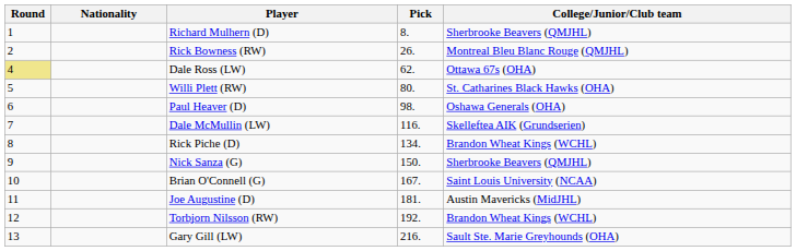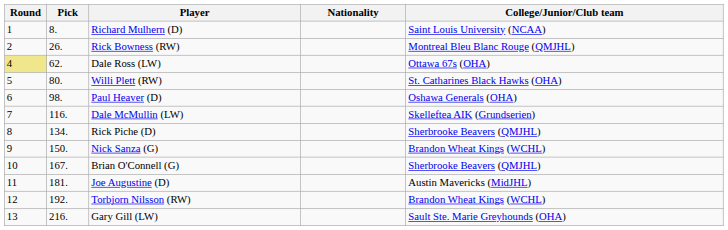columns swapped: Pick <-> Nationality
Richard Mulhern (D) | College/Junior/Club team: Sherbrooke Beavers (QMJHL) -> Saint Louis University (NCAA)
Rick Piche (D) | College/Junior/Club team: Brandon Wheat Kings (WCHL) -> Sherbrooke Beavers (QMJHL)
Nick Sanza (G) | College/Junior/Club team: Sherbrooke Beavers (QMJHL) -> Brandon Wheat Kings (WCHL)
Brian O'Connell (G) | College/Junior/Club team: Saint Louis University (NCAA) -> Sherbrooke Beavers (QMJHL)
